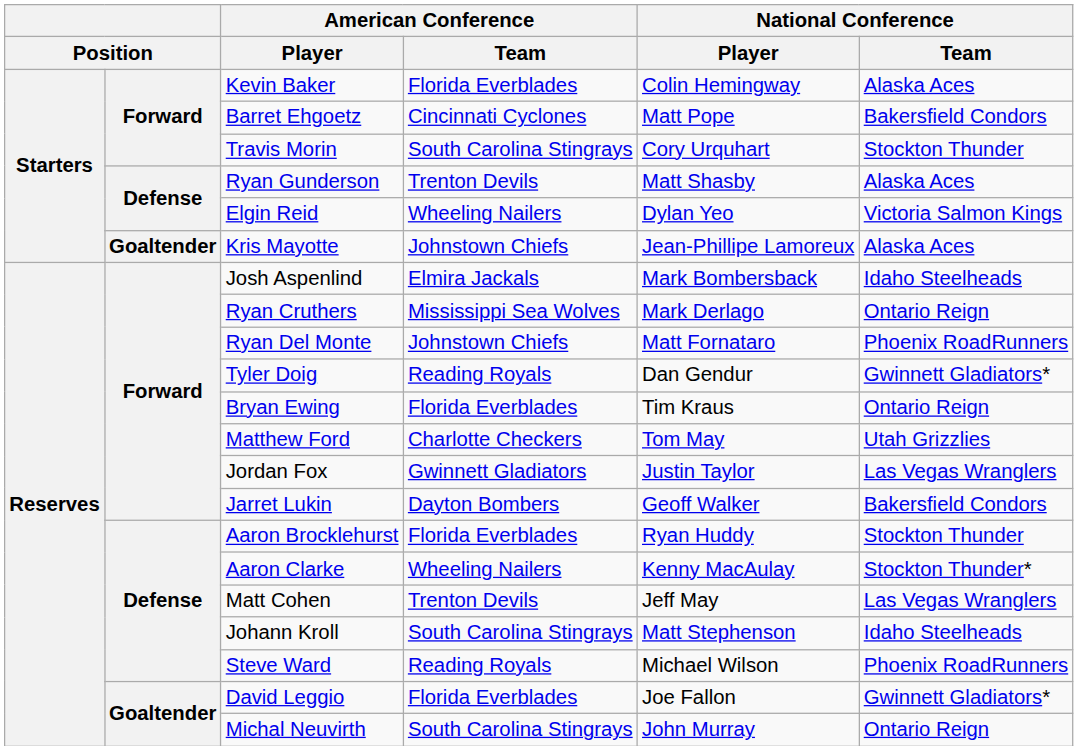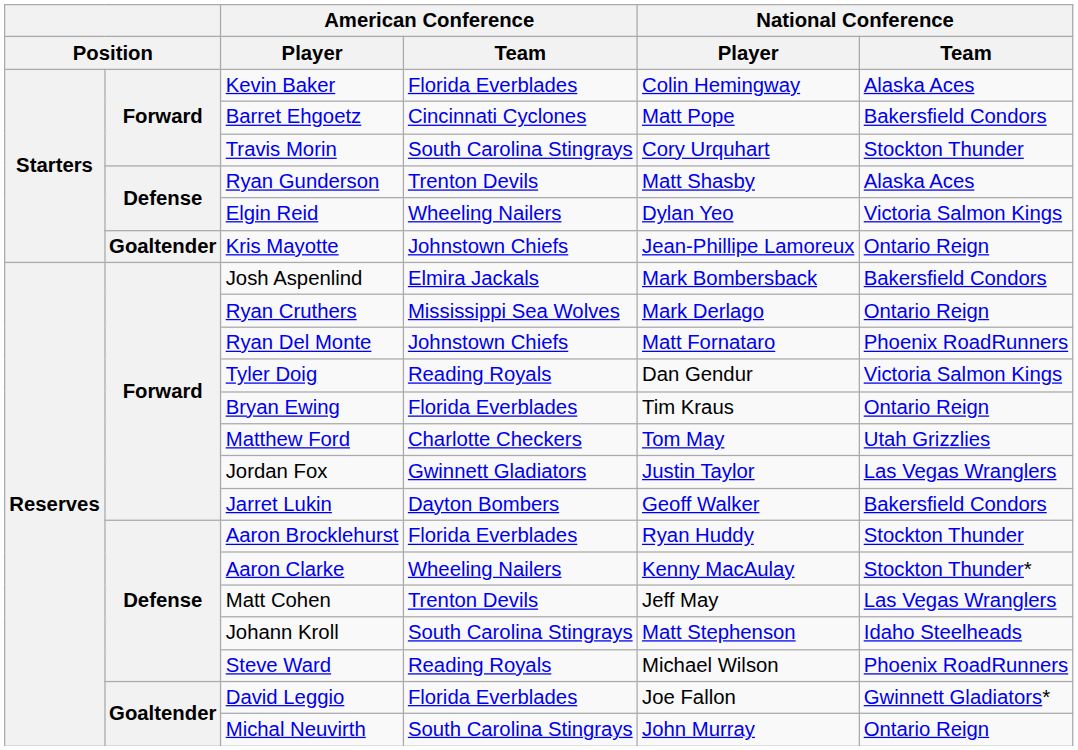Kris Mayotte | National Conference / Team: Alaska Aces -> Ontario Reign
Josh Aspenlind | National Conference / Team: Idaho Steelheads -> Bakersfield Condors
Tyler Doig | National Conference / Team: Gwinnett Gladiators* -> Victoria Salmon Kings
